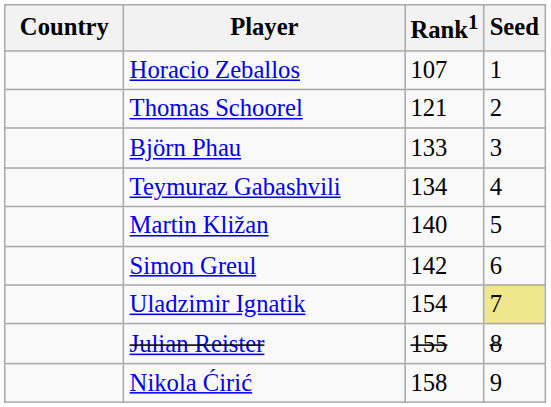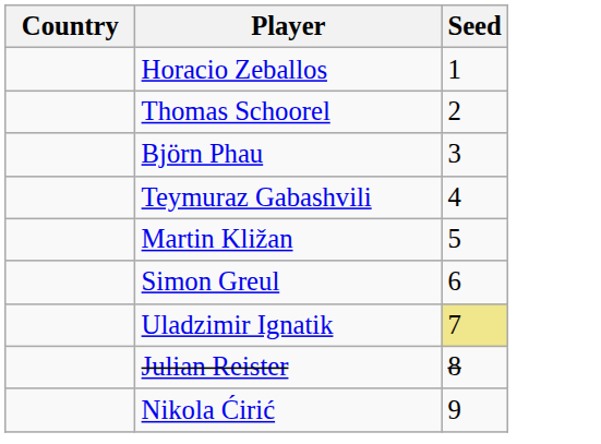- column: Rank1 | 107 | 121 | 133 | 134 | 140 | 142 | 154 | 155 | 158
